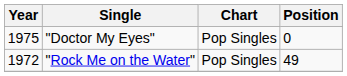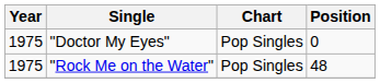"Rock Me on the Water" | Year: 1972 -> 1975
"Rock Me on the Water" | Position: 49 -> 48
